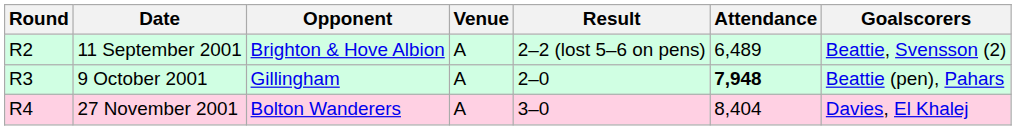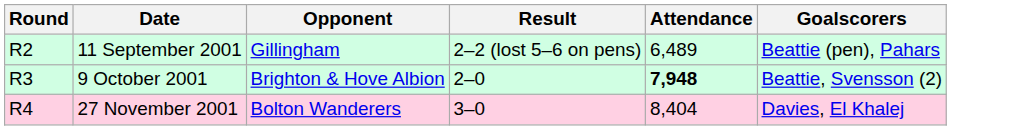- column: Venue | A | A | A
11 September 2001 | Opponent: Brighton & Hove Albion -> Gillingham
11 September 2001 | Goalscorers: Beattie, Svensson (2) -> Beattie (pen), Pahars
9 October 2001 | Opponent: Gillingham -> Brighton & Hove Albion
9 October 2001 | Goalscorers: Beattie (pen), Pahars -> Beattie, Svensson (2)
